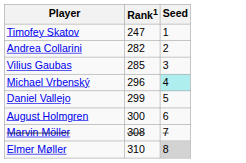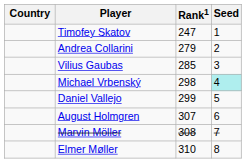+ column: Country
Andrea Collarini | Rank1: 282 -> 279
Michael Vrbenský | Rank1: 296 -> 298
August Holmgren | Rank1: 300 -> 307
Elmer Møller | Seed: lightgrey background -> no background
